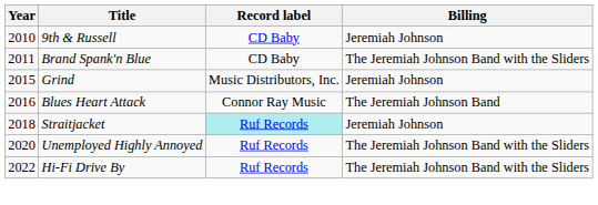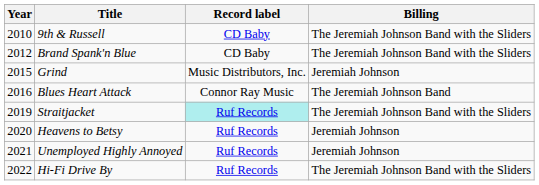9th & Russell | Billing: Jeremiah Johnson -> The Jeremiah Johnson Band with the Sliders
Brand Spank'n Blue | Year: 2011 -> 2012
Straitjacket | Year: 2018 -> 2019
Straitjacket | Billing: Jeremiah Johnson -> The Jeremiah Johnson Band with the Sliders
+ row: 2020 | Heavens to Betsy | Ruf Records | Jeremiah Johnson
Unemployed Highly Annoyed | Year: 2020 -> 2021
Unemployed Highly Annoyed | Billing: The Jeremiah Johnson Band with the Sliders -> Jeremiah Johnson
